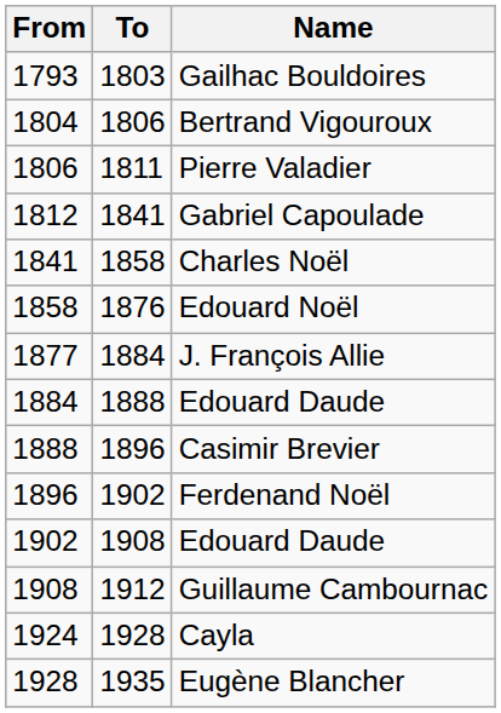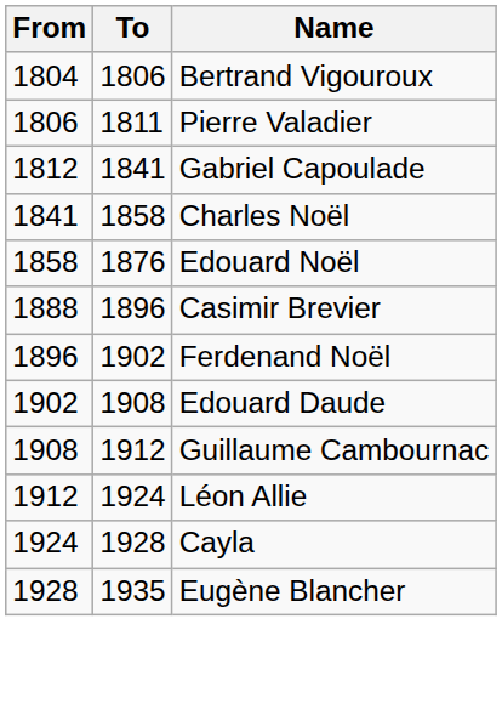- row: 1793 | 1803 | Gailhac Bouldoires
- row: 1877 | 1884 | J. François Allie
- row: 1884 | 1888 | Edouard Daude
+ row: 1912 | 1924 | Léon Allie
